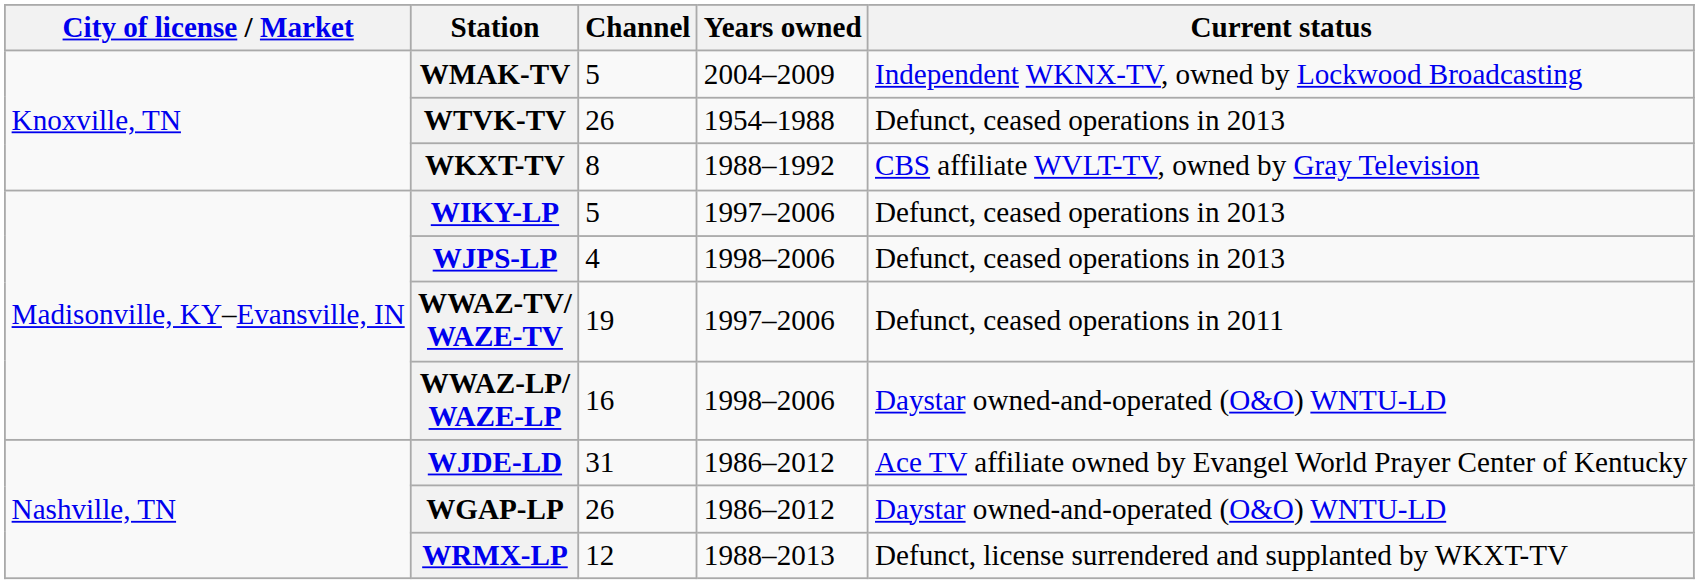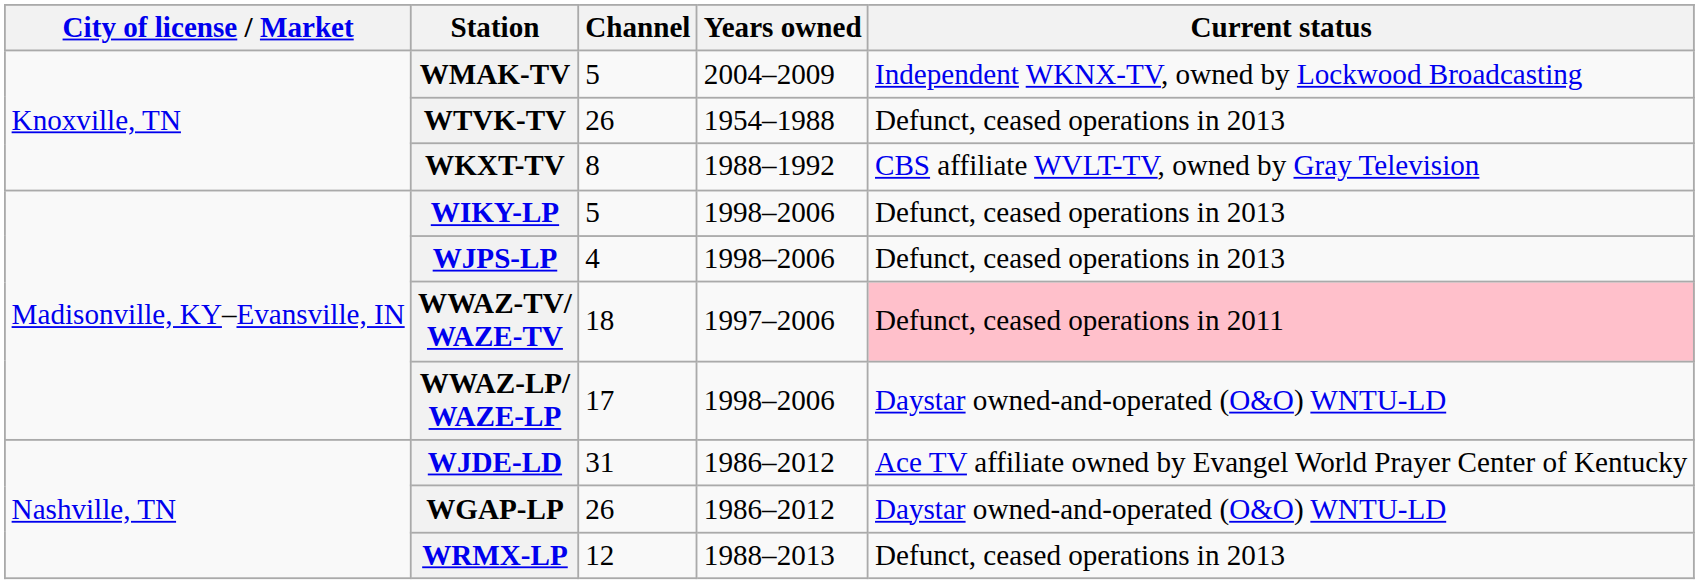WIKY-LP | Years owned: 1997–2006 -> 1998–2006
WWAZ-TV/ WAZE-TV | Channel: 19 -> 18
WWAZ-TV/ WAZE-TV | Current status: no background -> pink background
WWAZ-LP/ WAZE-LP | Channel: 16 -> 17
WRMX-LP | Current status: Defunct, license surrendered and supplanted by WKXT-TV -> Defunct, ceased operations in 2013
